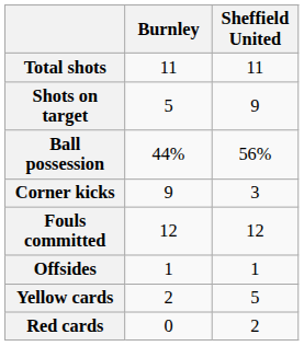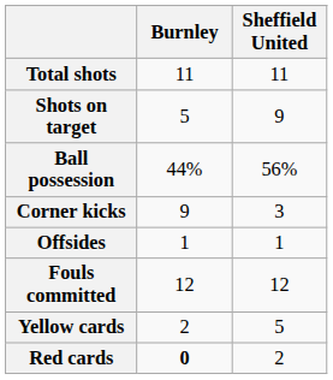rows swapped: Fouls committed <-> Offsides
Red cards | Burnley: normal -> bold
